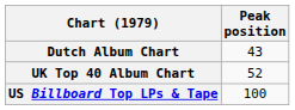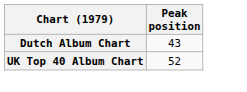- row: US Billboard Top LPs & Tape | 100
